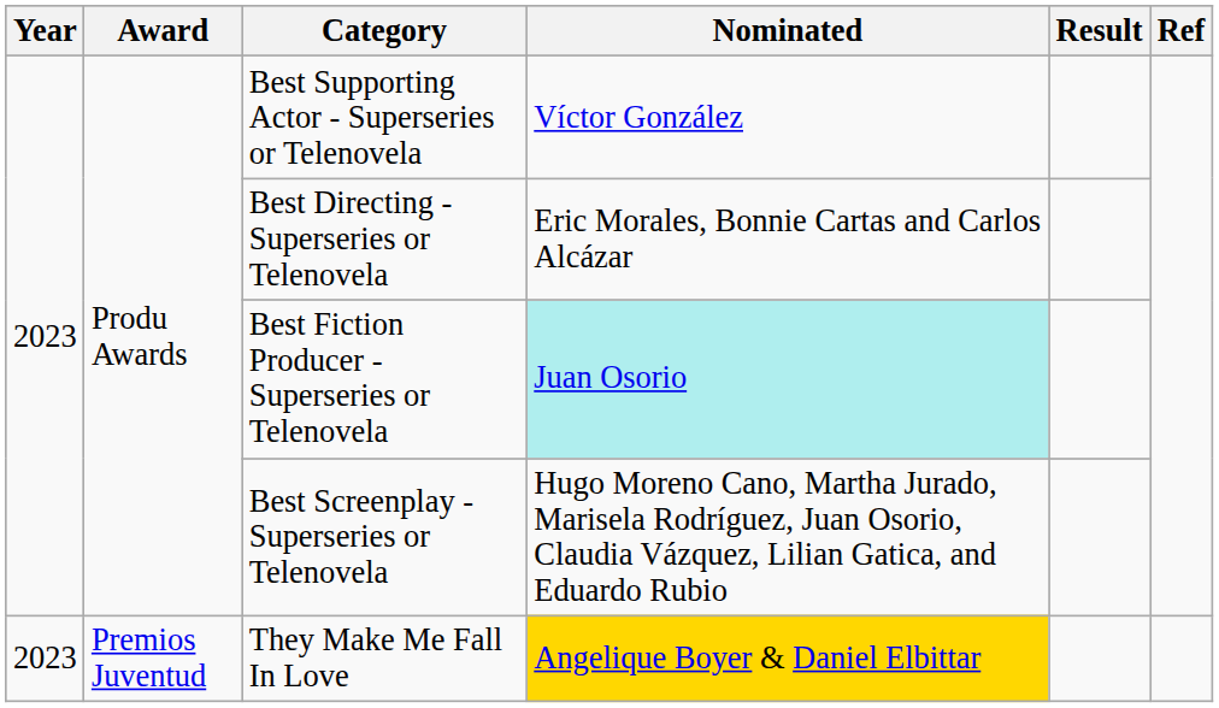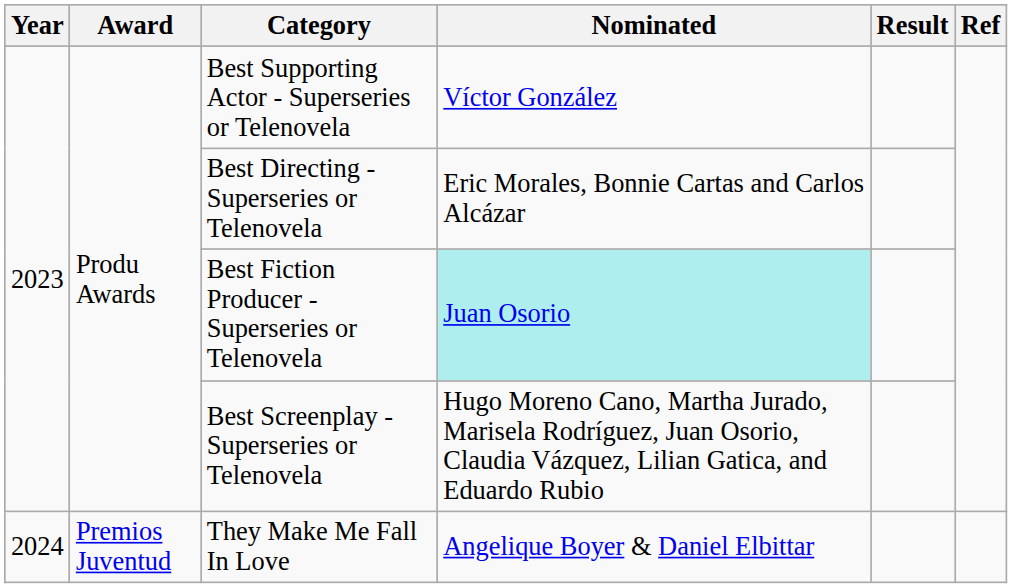They Make Me Fall In Love | Year: 2023 -> 2024
They Make Me Fall In Love | Nominated: gold background -> no background
